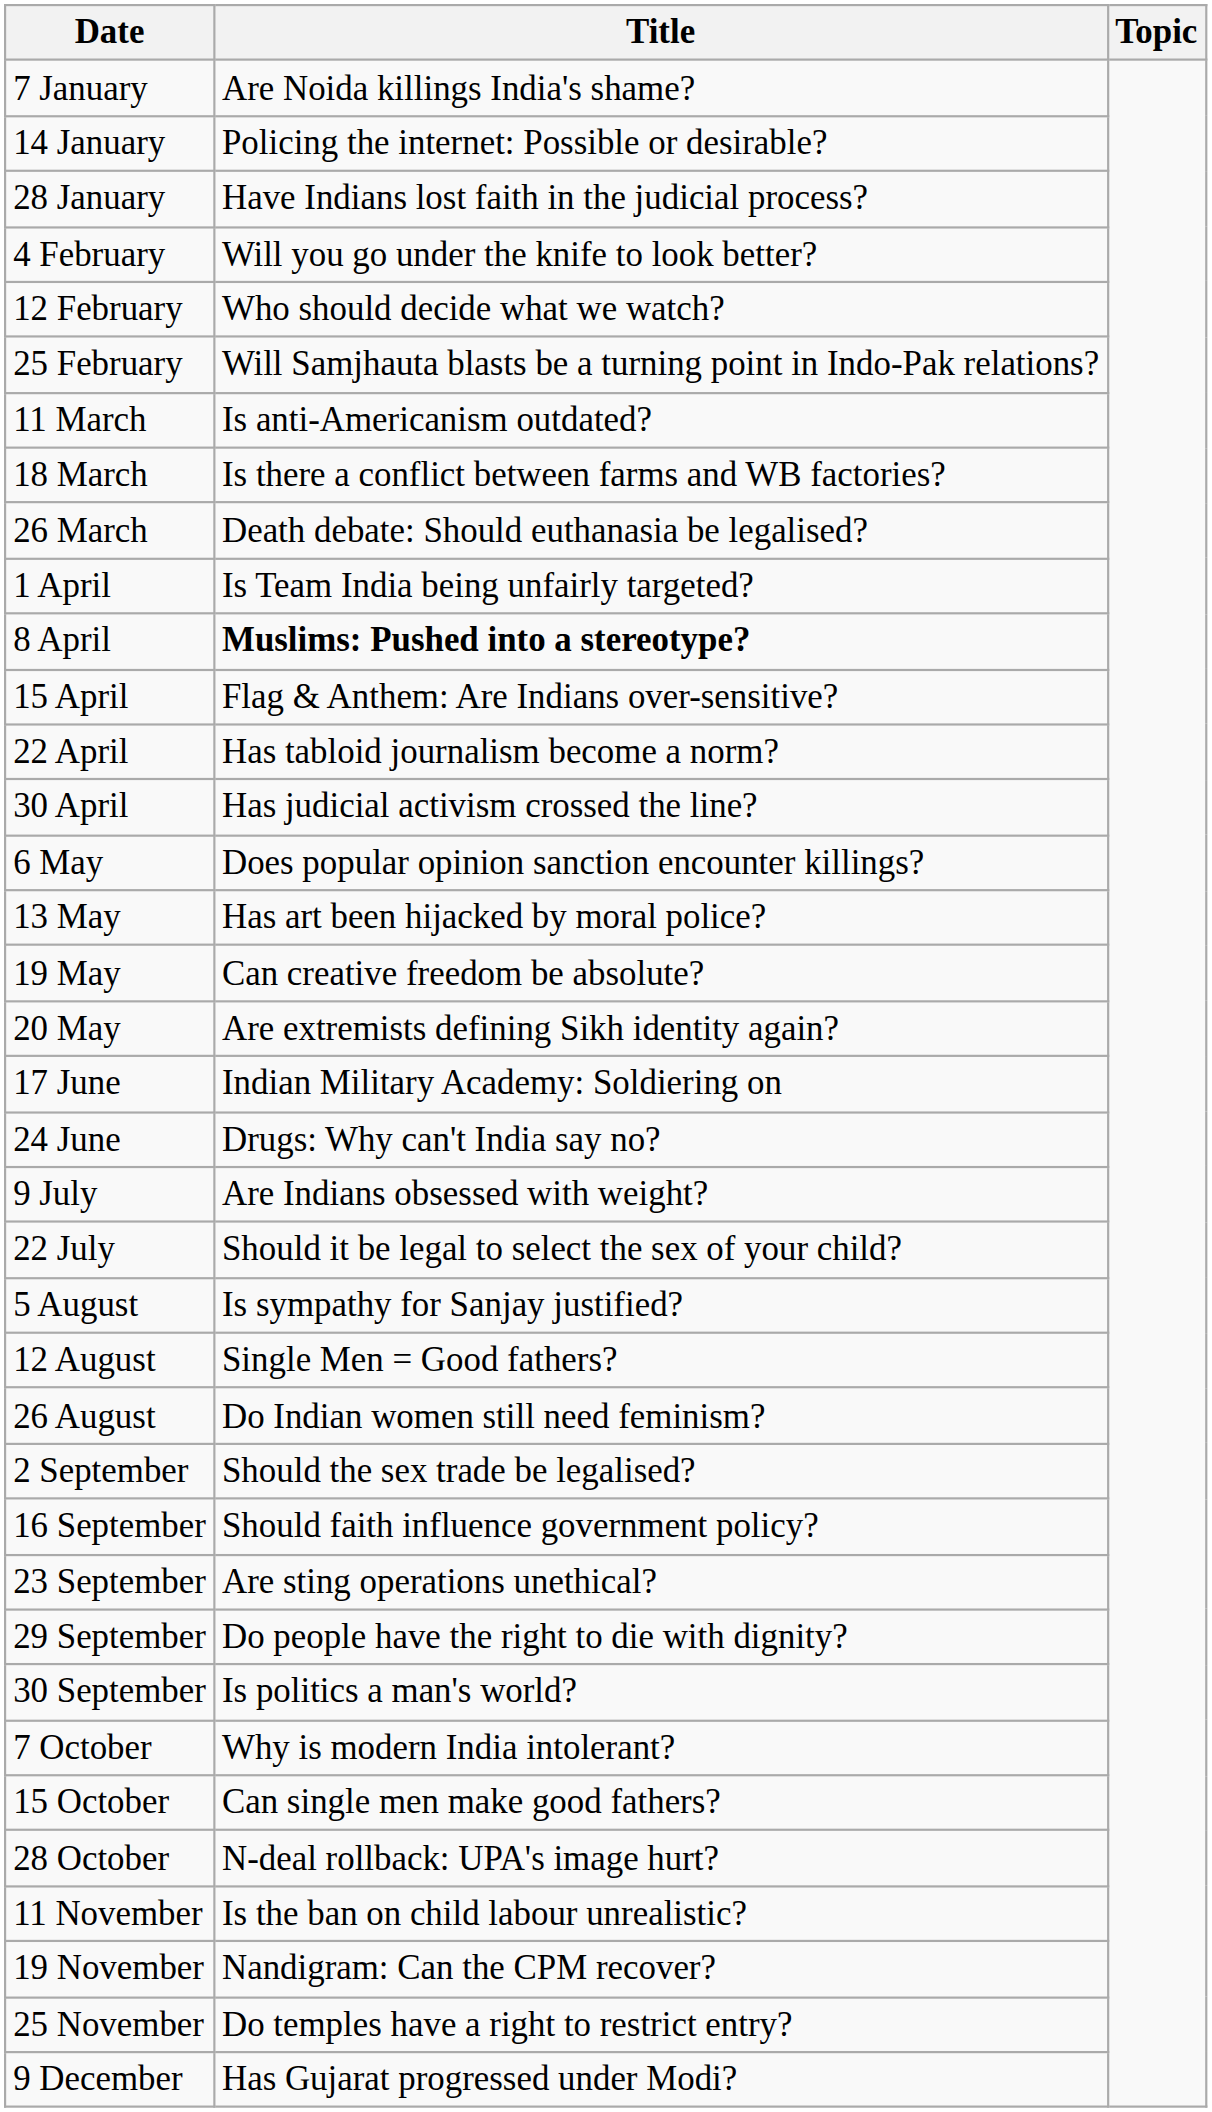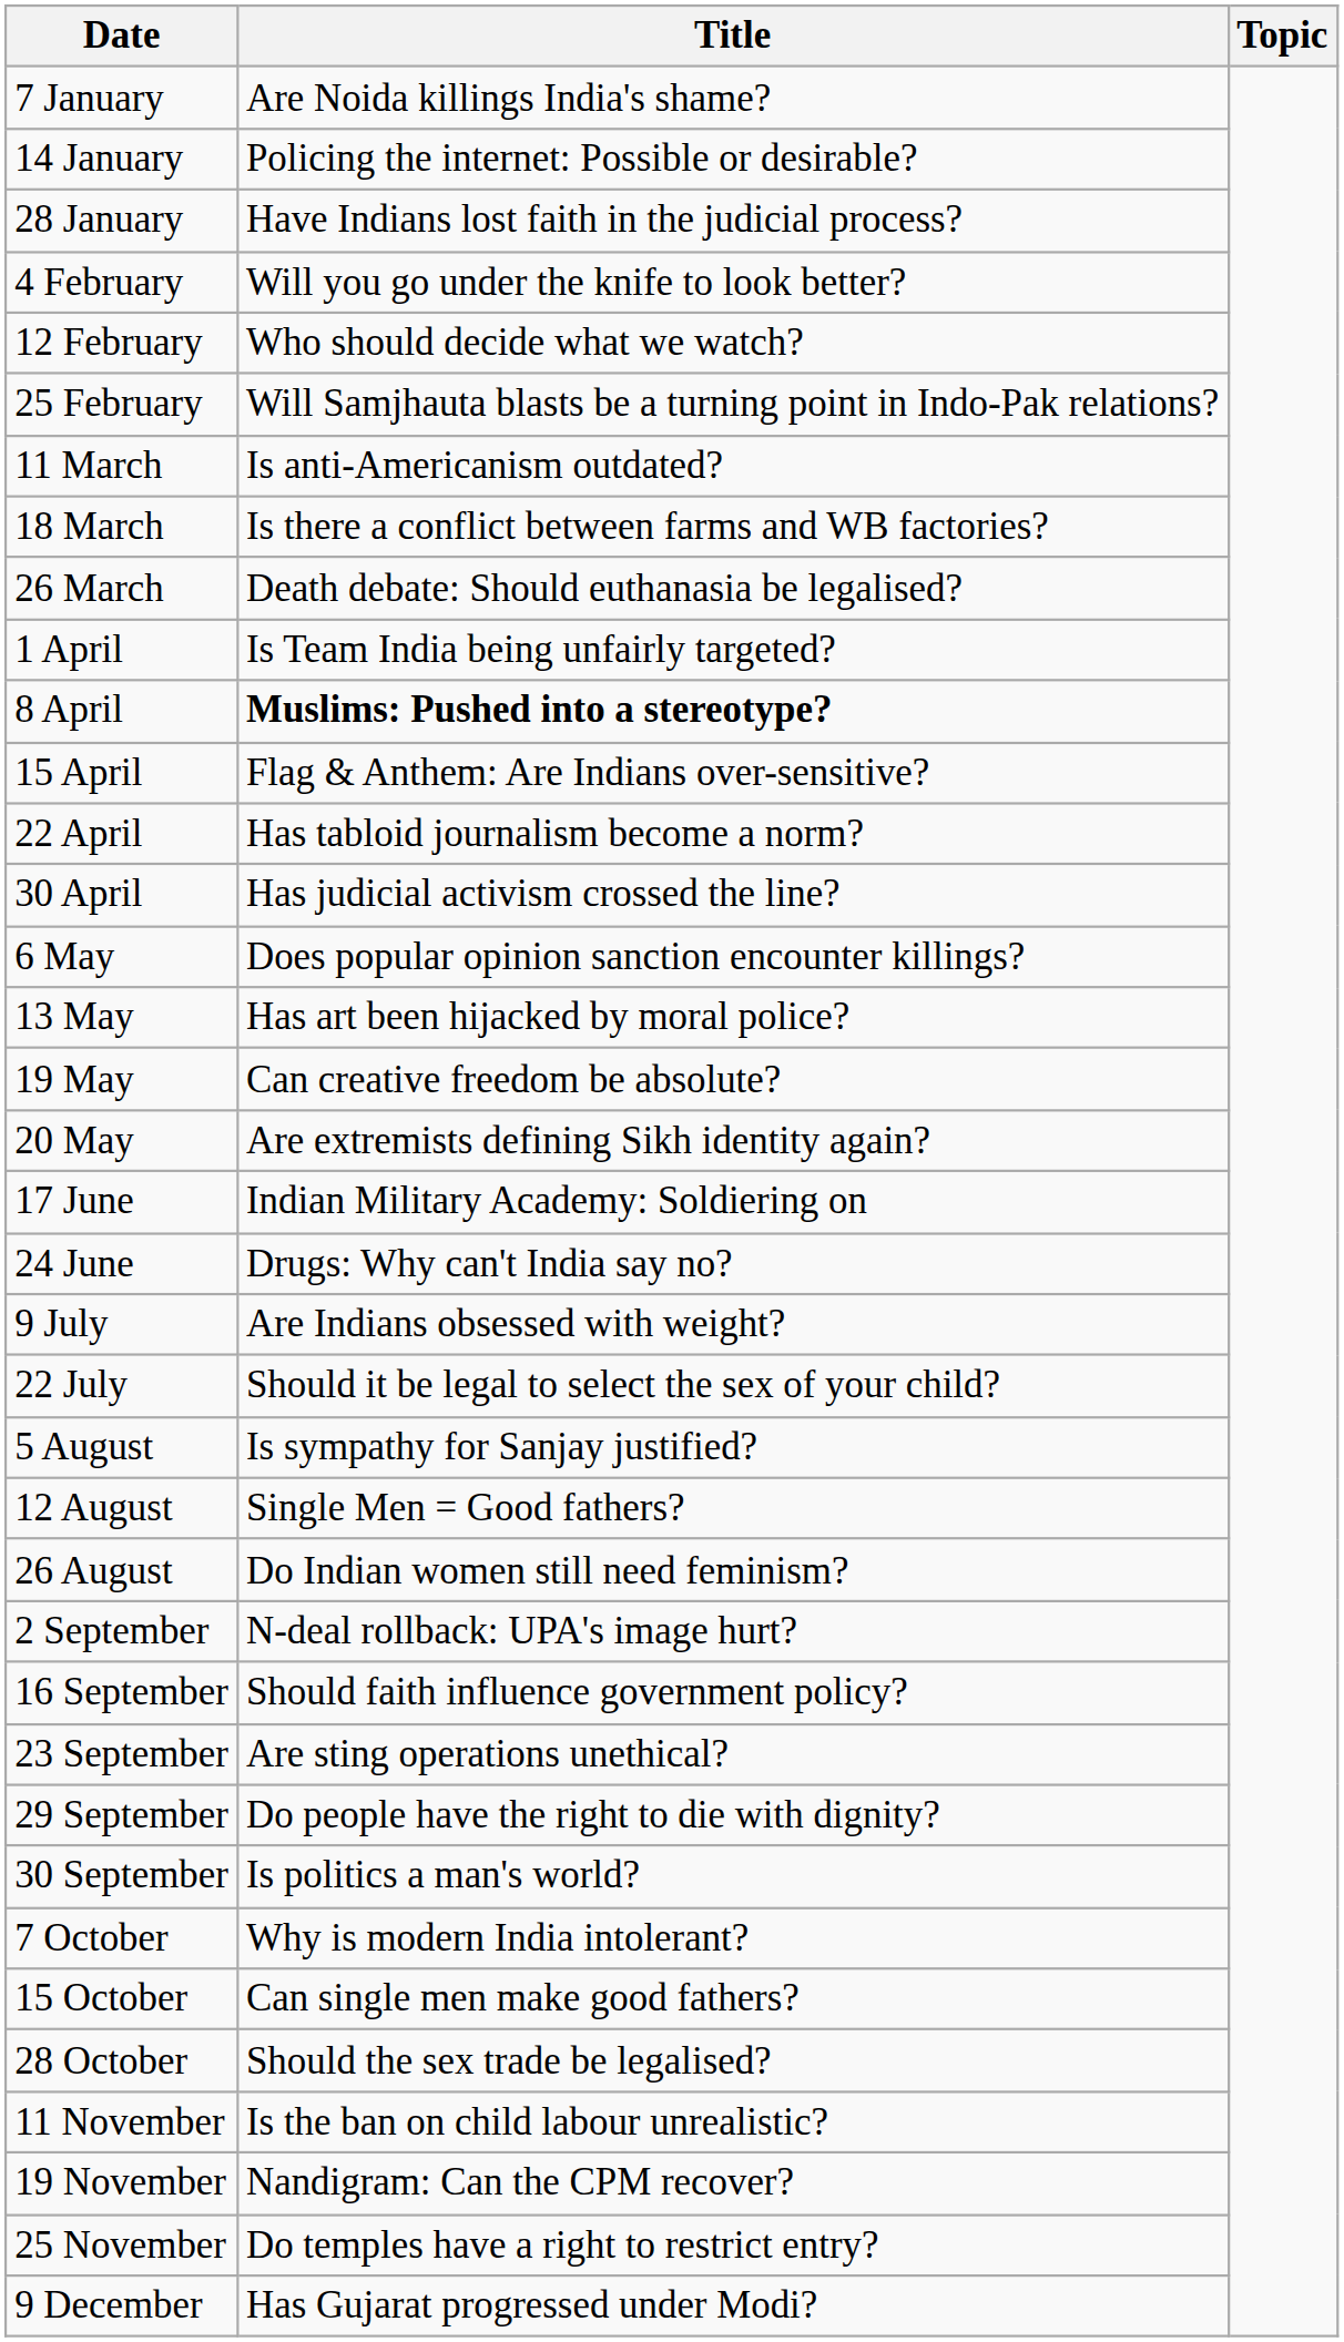2 September | Title: Should the sex trade be legalised? -> N-deal rollback: UPA's image hurt?
28 October | Title: N-deal rollback: UPA's image hurt? -> Should the sex trade be legalised?
